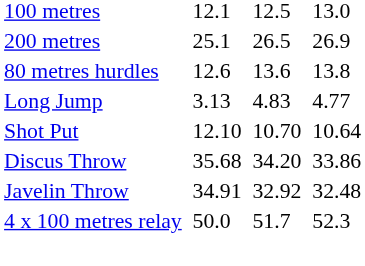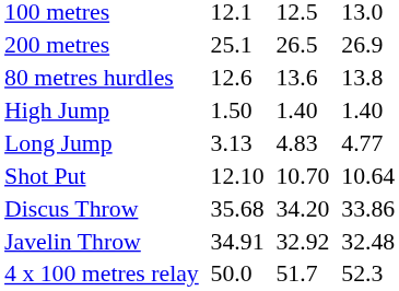+ row: High Jump | 1.50 | 1.40 | 1.40
